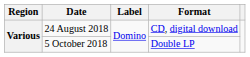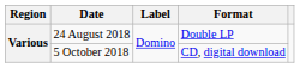24 August 2018 | Format: CD, digital download -> Double LP
5 October 2018 | Format: Double LP -> CD, digital download
